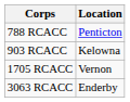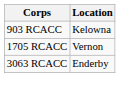- row: 788 RCACC | Penticton
